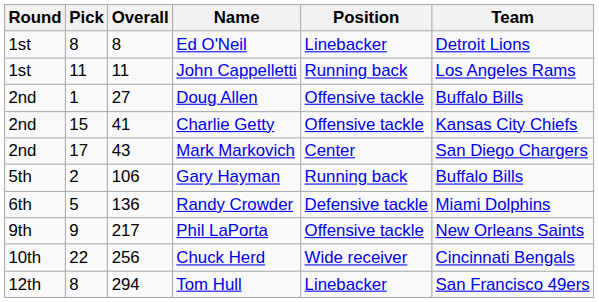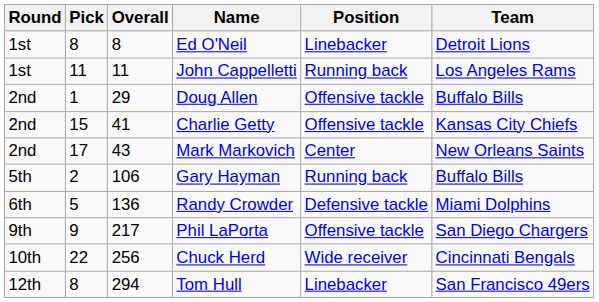Doug Allen | Overall: 27 -> 29
Mark Markovich | Team: San Diego Chargers -> New Orleans Saints
Phil LaPorta | Team: New Orleans Saints -> San Diego Chargers
